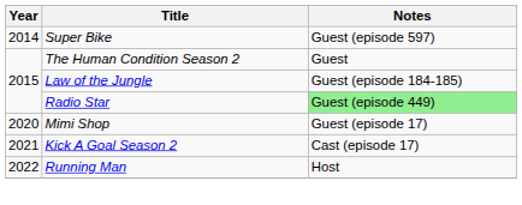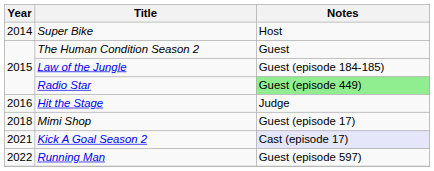Super Bike | Notes: Guest (episode 597) -> Host
+ row: 2016 | Hit the Stage | Judge
Mimi Shop | Year: 2020 -> 2018
Kick A Goal Season 2 | Notes: no background -> lavender background
Running Man | Notes: Host -> Guest (episode 597)
